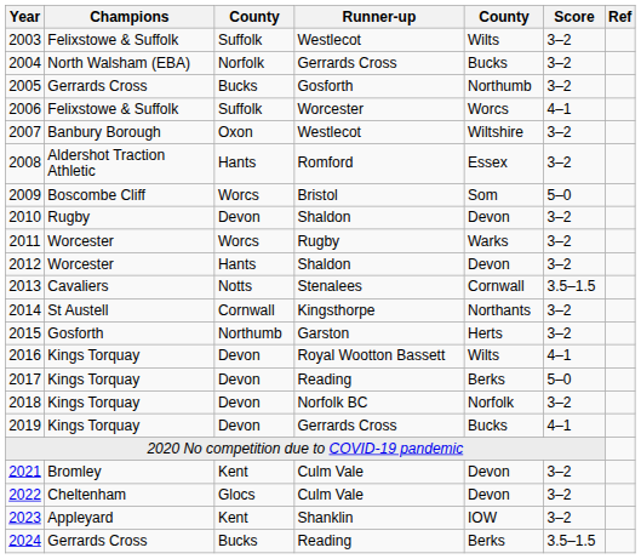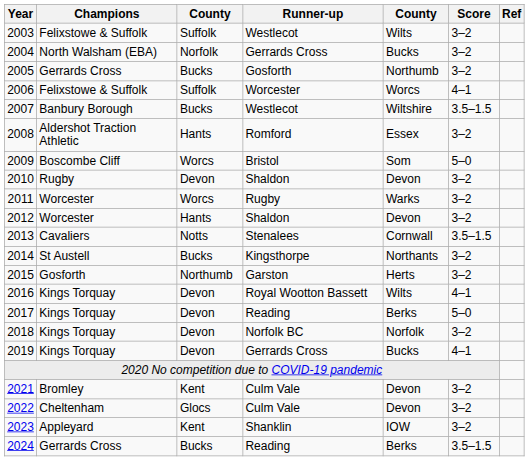2007 | column 3: Oxon -> Bucks
2007 | Score: 3–2 -> 3.5–1.5
2014 | column 3: Cornwall -> Bucks
